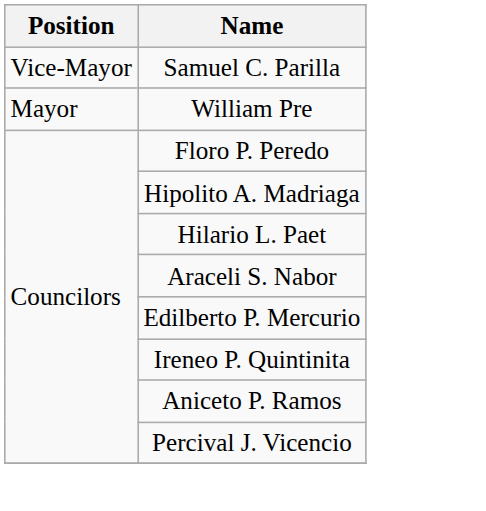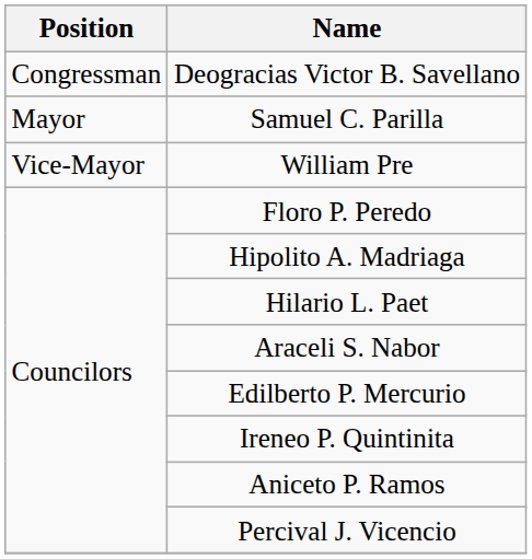+ row: Congressman | Deogracias Victor B. Savellano
Samuel C. Parilla | Position: Vice-Mayor -> Mayor
William Pre | Position: Mayor -> Vice-Mayor
